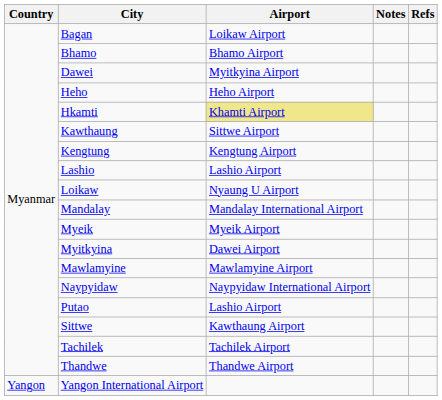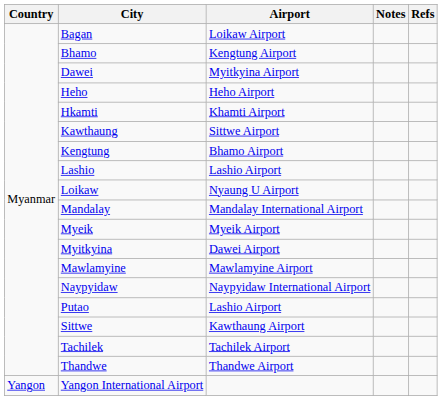Bhamo | Airport: Bhamo Airport -> Kengtung Airport
Hkamti | Airport: khaki background -> no background
Kengtung | Airport: Kengtung Airport -> Bhamo Airport
